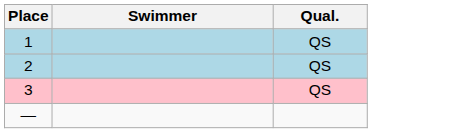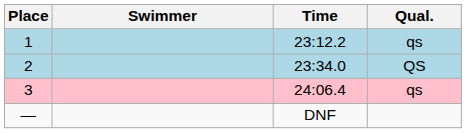+ column: Time | 23:12.2 | 23:34.0 | 24:06.4 | DNF
1 | Qual.: QS -> qs
3 | Qual.: QS -> qs
